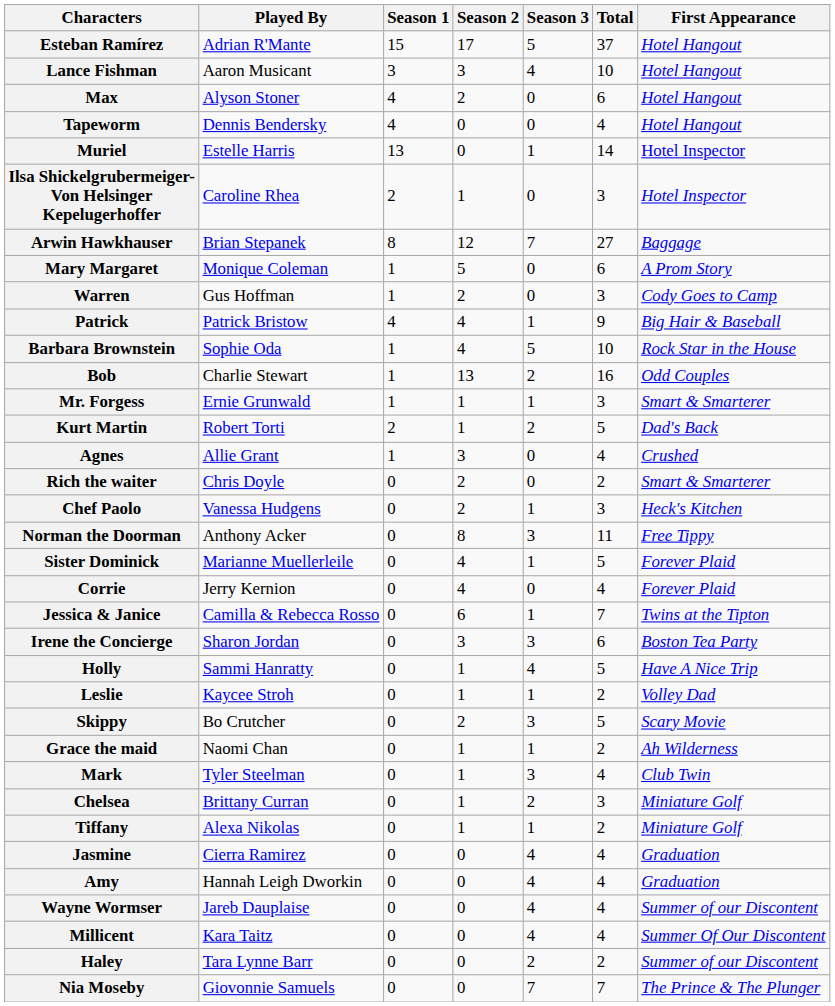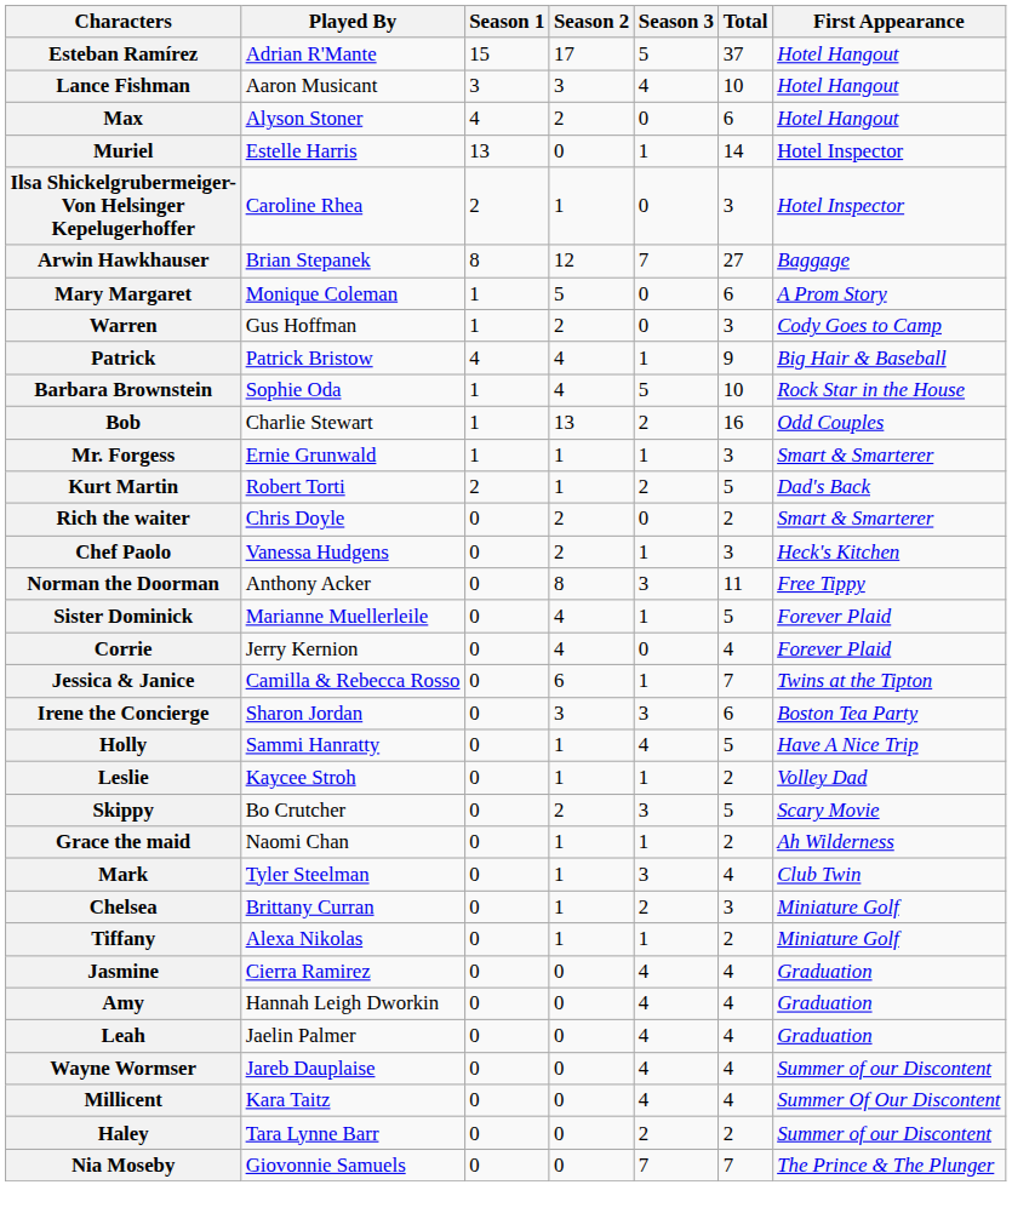- row: Tapeworm | Dennis Bendersky | 4 | 0 | 0 | 4 | Hotel Hangout
- row: Agnes | Allie Grant | 1 | 3 | 0 | 4 | Crushed
+ row: Leah | Jaelin Palmer | 0 | 0 | 4 | 4 | Graduation
